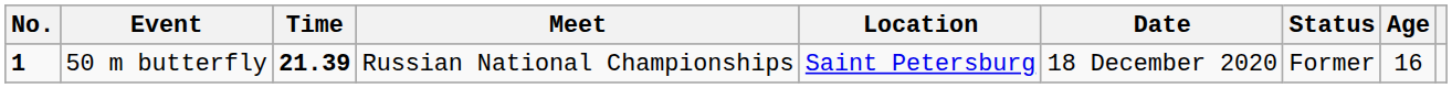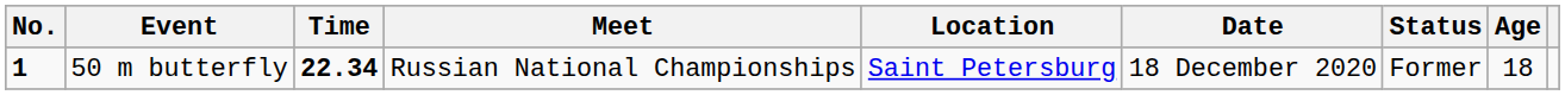50 m butterfly | Time: 21.39 -> 22.34
50 m butterfly | Age: 16 -> 18
